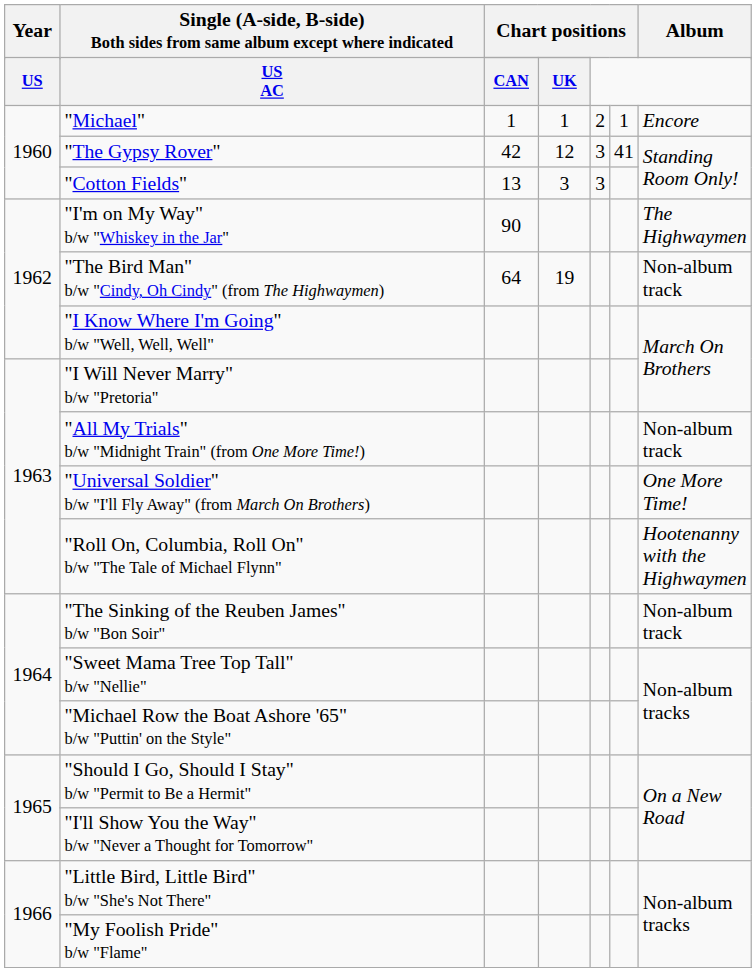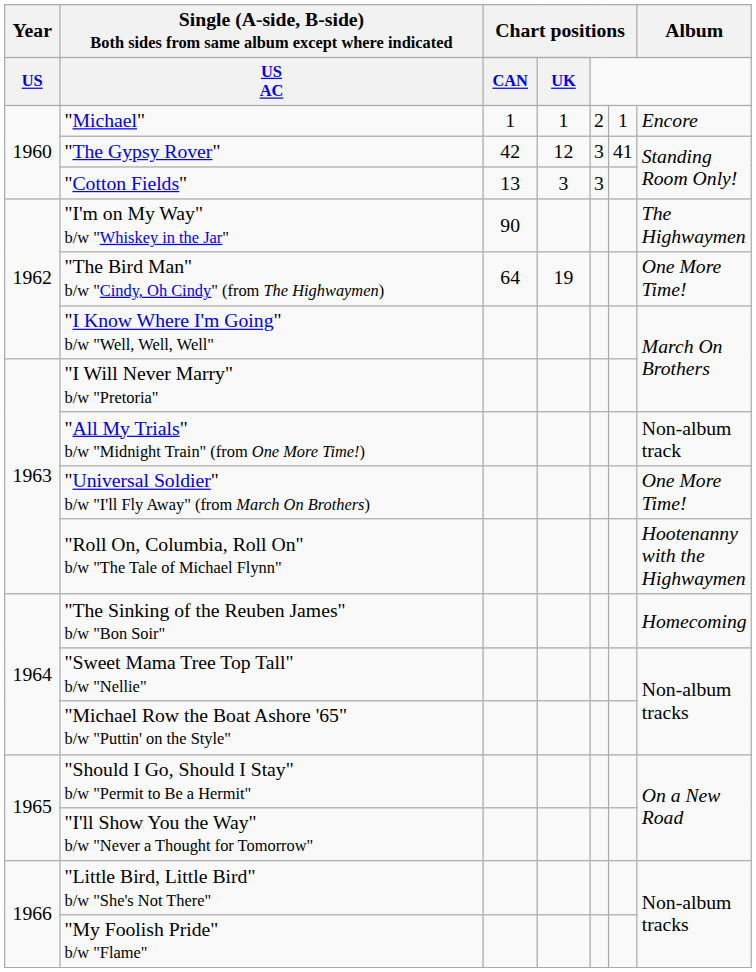"The Bird Man" b/w "Cindy, Oh Cindy" (from The Highwaymen) | Album: Non-album track -> One More Time!
"The Sinking of the Reuben James" b/w "Bon Soir" | Album: Non-album track -> Homecoming
